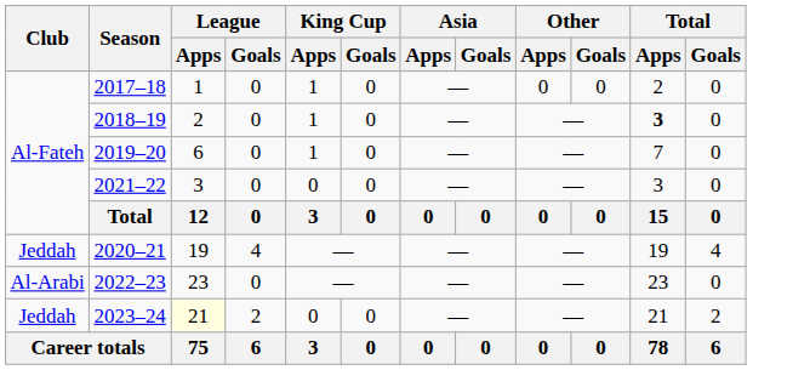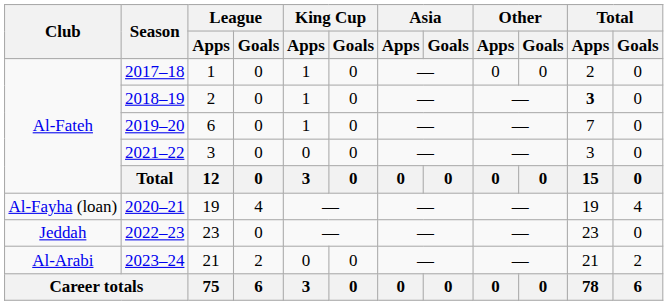2020–21 | Club: Jeddah -> Al-Fayha (loan)
2022–23 | Club: Al-Arabi -> Jeddah
2023–24 | Club: Jeddah -> Al-Arabi
2023–24 | League / Apps: lightyellow background -> no background
